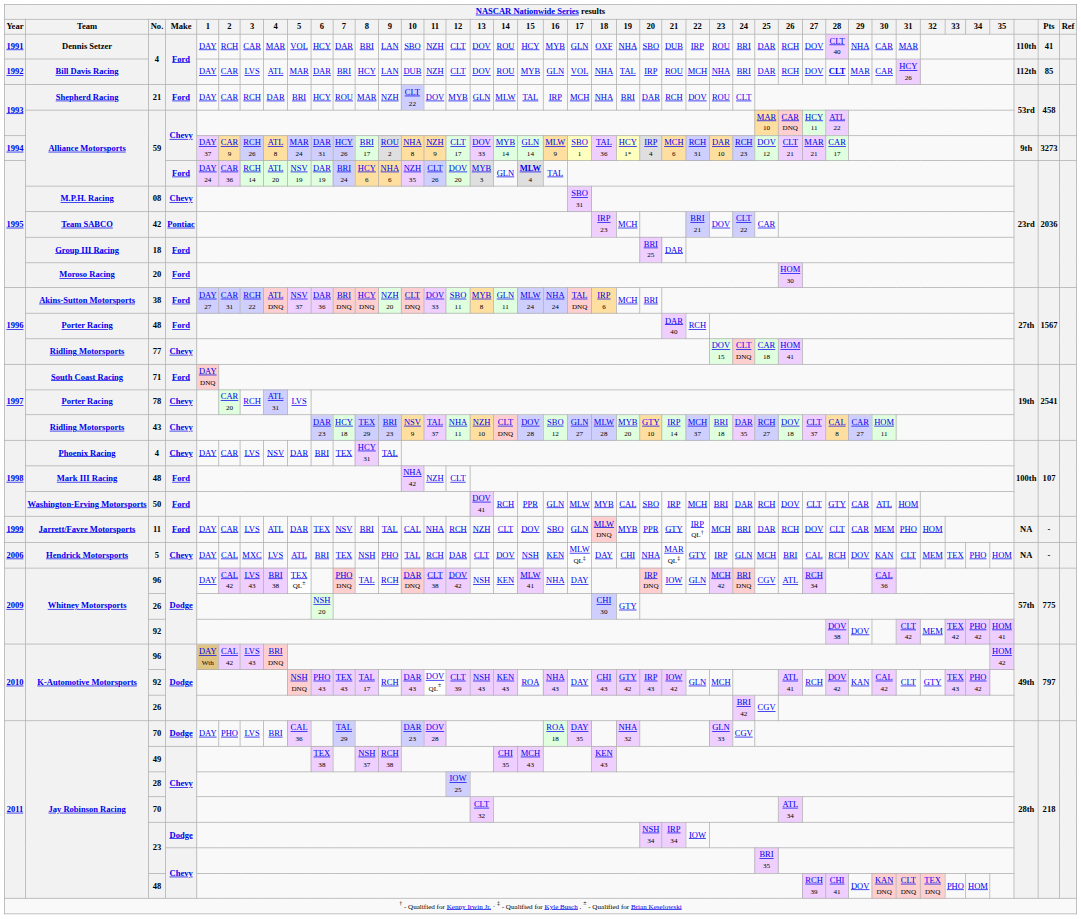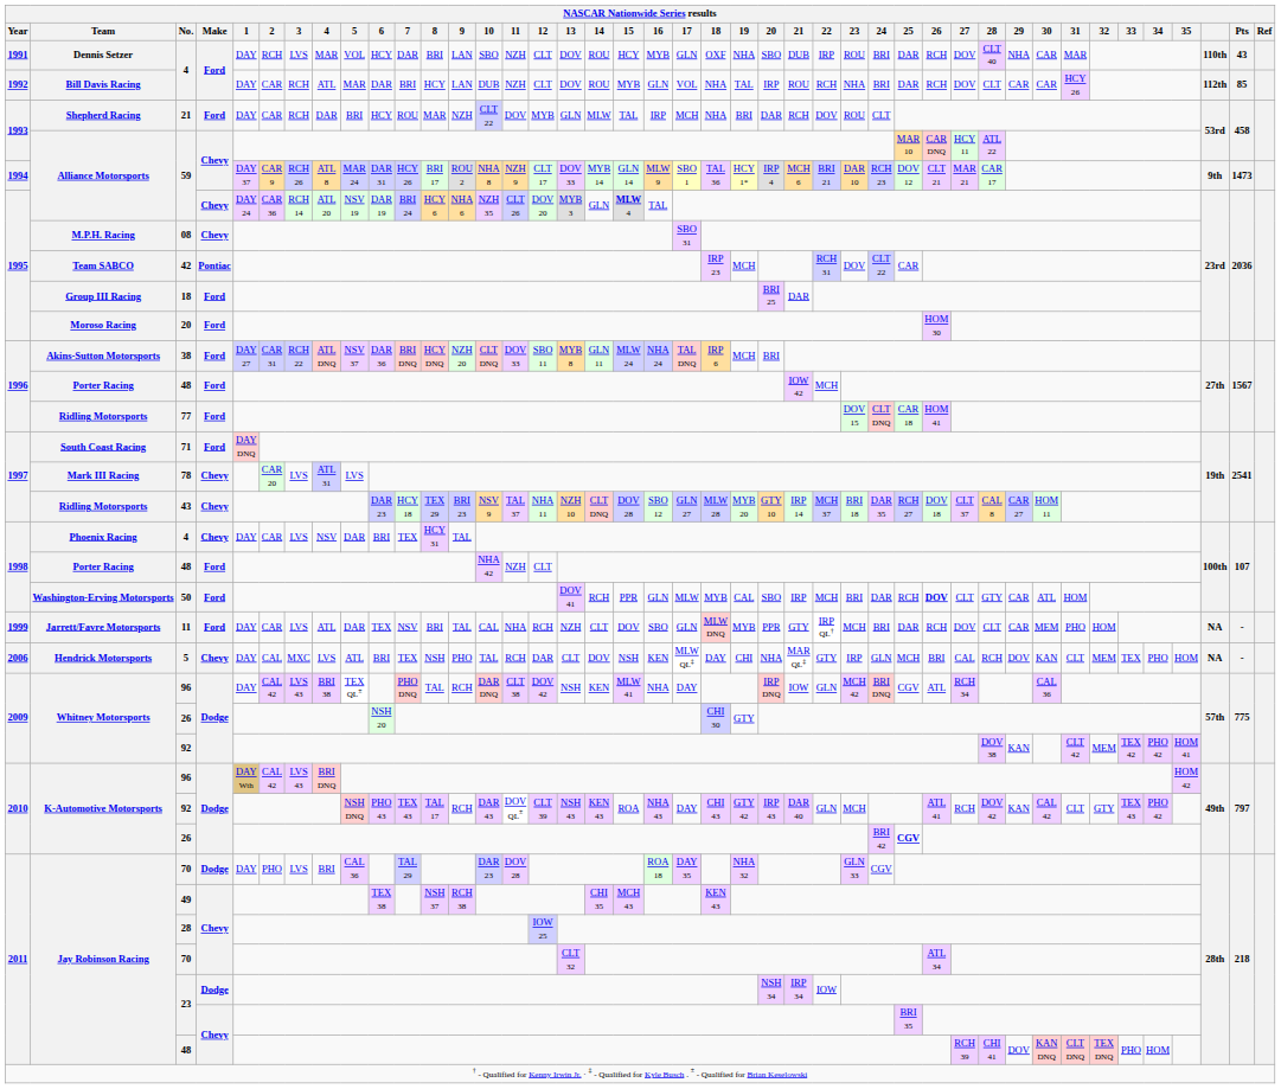1991 / 4 | 3: CAR -> LVS
1991 / 4 | Pts: 41 -> 43
1992 / 4 | 3: LVS -> RCH
1992 / 4 | 22: MCH -> RCH
1992 / 4 | 28: bold -> normal
1992 / 4 | 29: MAR -> CAR
1994 / 59 | 22: RCH 31 -> BRI 21
1994 / 59 | Pts: 3273 -> 1473
1995 / 59 | Make: Ford -> Chevy
42 | 22: BRI 21 -> RCH 31
1996 / 48 | 21: DAR 40 -> IOW 42
1996 / 48 | 22: RCH -> MCH
77 | Make: Chevy -> Ford
78 | Team: Porter Racing -> Mark III Racing
78 | 3: RCH -> LVS
1998 / 48 | Team: Mark III Racing -> Porter Racing
50 | 26: normal -> bold
2009 / 92 | 29: DOV -> KAN
2010 / 92 | 21: IOW 42 -> DAR 40
2010 / 26 | 25: normal -> bold
